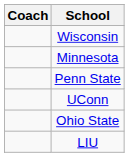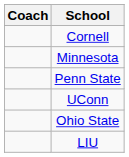- row: Wisconsin
+ row: Cornell
